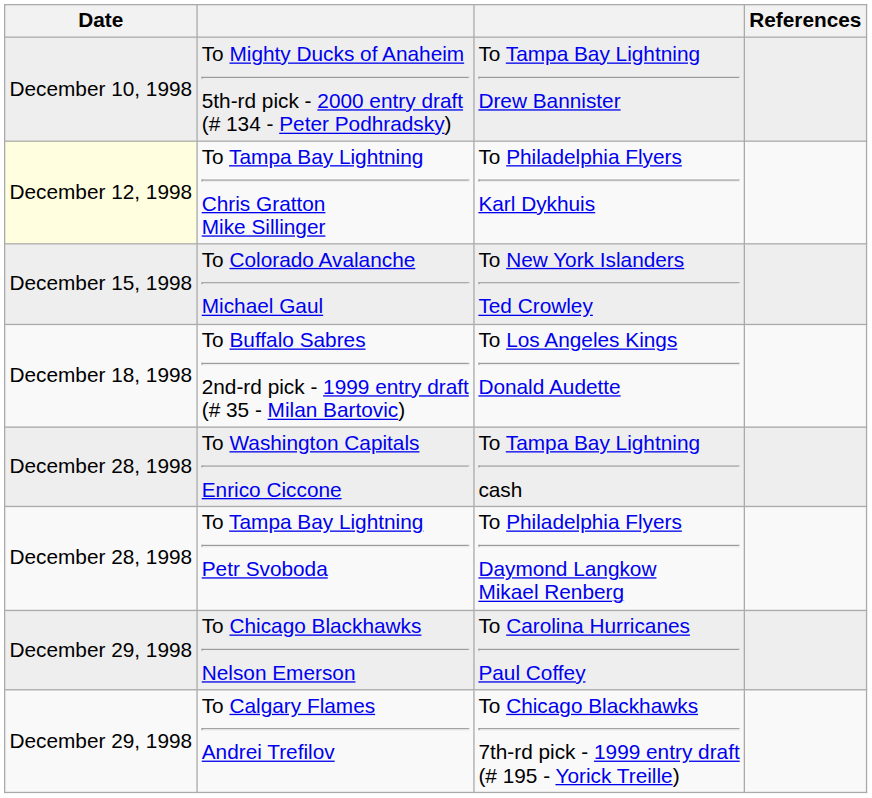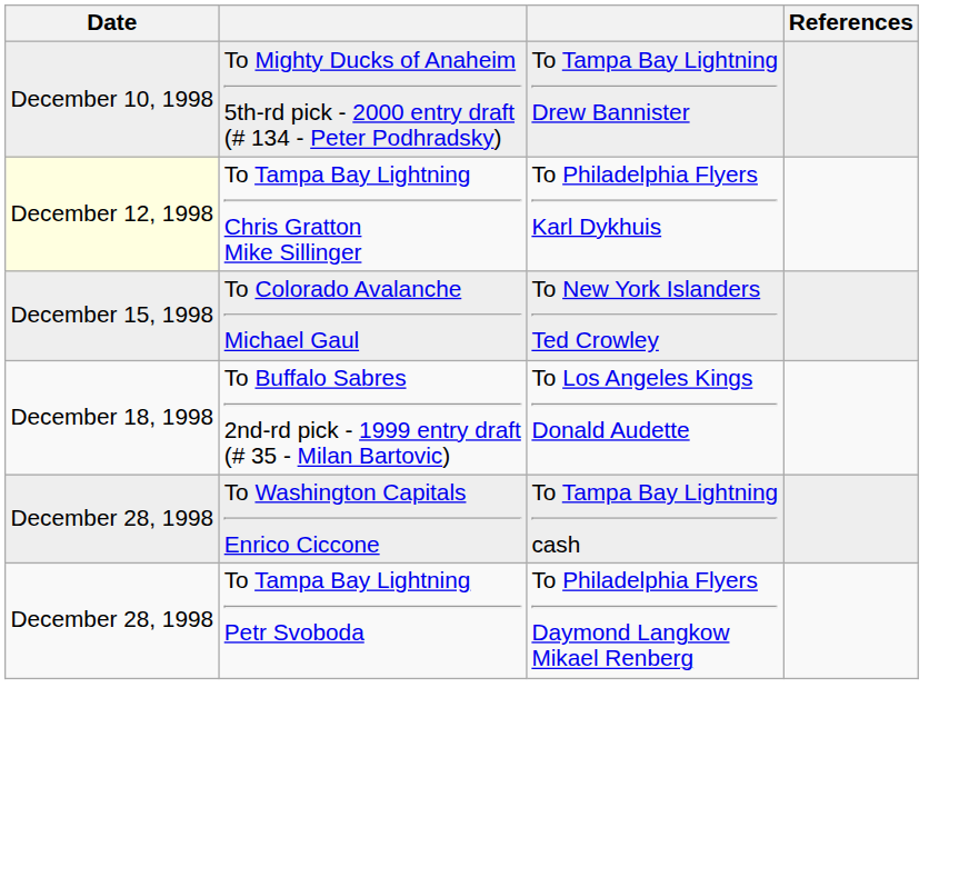- row: December 29, 1998 | To Chicago Blackhawks Nelson Emerson | To Carolina Hurricanes Paul Coffey
- row: December 29, 1998 | To Calgary Flames Andrei Trefilov | To Chicago Blackhawks 7th-rd pick - 1999 entry draft (# 195 - Yorick Treille)
